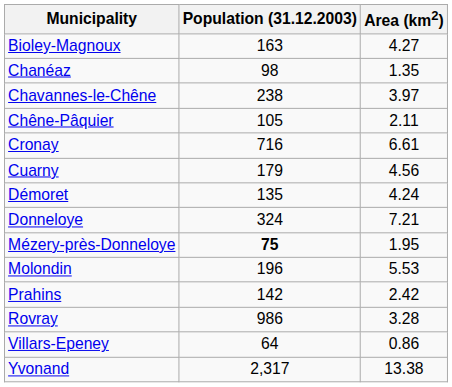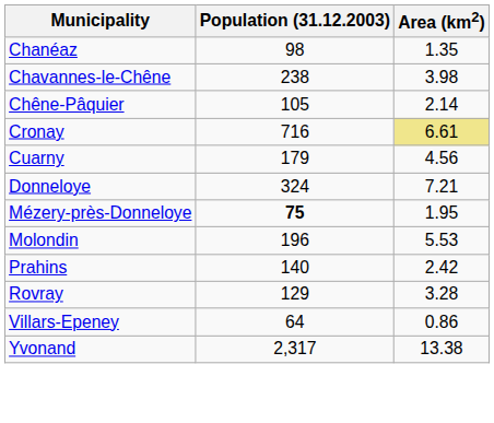- row: Bioley-Magnoux | 163 | 4.27
Chavannes-le-Chêne | Area (km2): 3.97 -> 3.98
Chêne-Pâquier | Area (km2): 2.11 -> 2.14
Cronay | Area (km2): no background -> khaki background
- row: Démoret | 135 | 4.24
Prahins | Population (31.12.2003): 142 -> 140
Rovray | Population (31.12.2003): 986 -> 129
